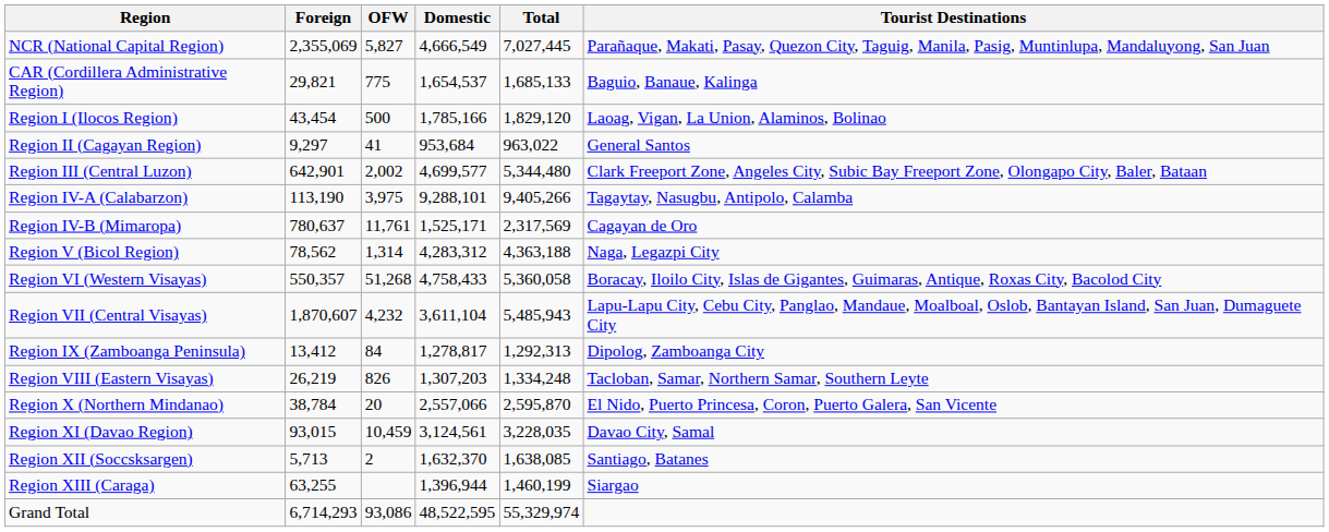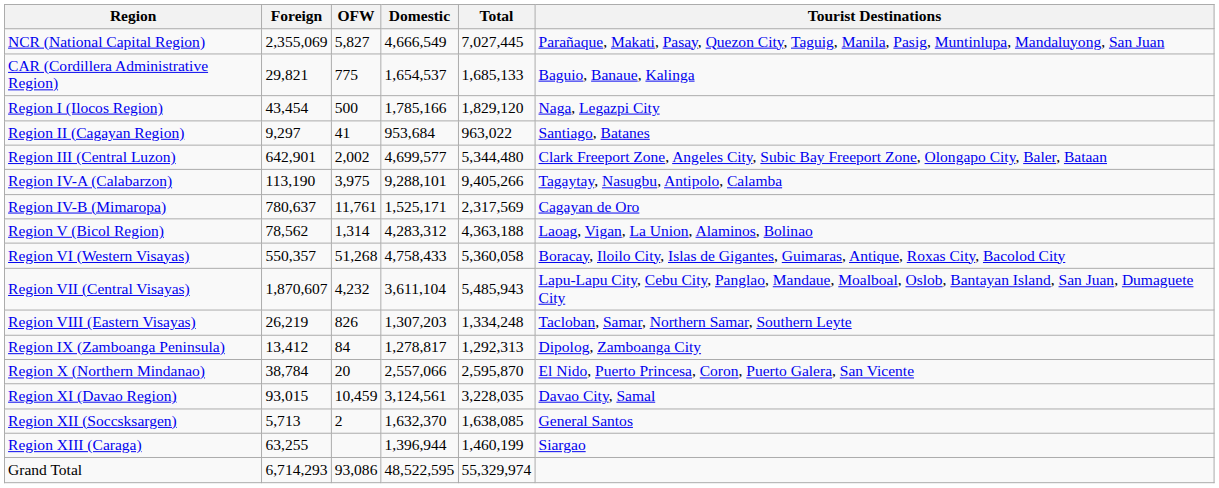Region I (Ilocos Region) | Tourist Destinations: Laoag, Vigan, La Union, Alaminos, Bolinao -> Naga, Legazpi City
Region II (Cagayan Region) | Tourist Destinations: General Santos -> Santiago, Batanes
Region V (Bicol Region) | Tourist Destinations: Naga, Legazpi City -> Laoag, Vigan, La Union, Alaminos, Bolinao
rows swapped: Region VIII (Eastern Visayas) <-> Region IX (Zamboanga Peninsula)
Region XII (Soccsksargen) | Tourist Destinations: Santiago, Batanes -> General Santos
